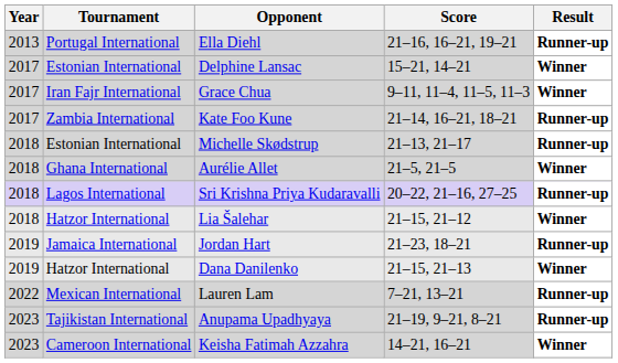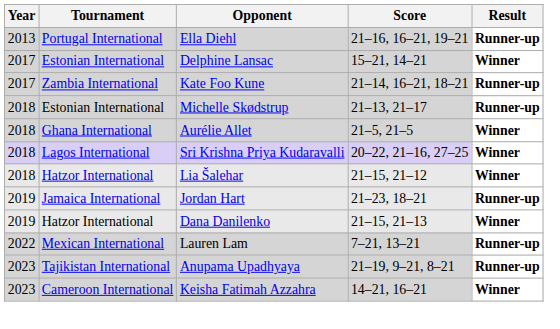- row: 2017 | Iran Fajr International | Grace Chua | 9–11, 11–4, 11–5, 11–3 | Winner
Sri Krishna Priya Kudaravalli | Result: Runner-up -> Winner
